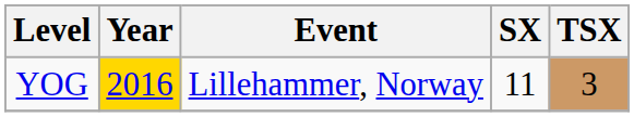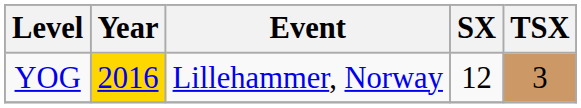YOG | SX: 11 -> 12
